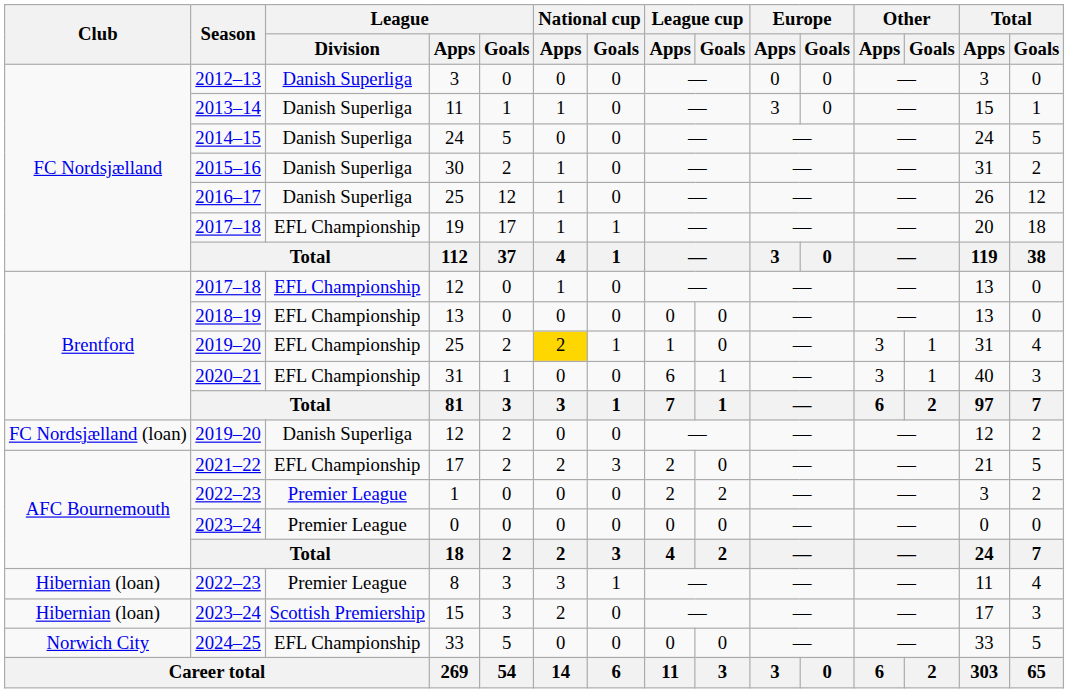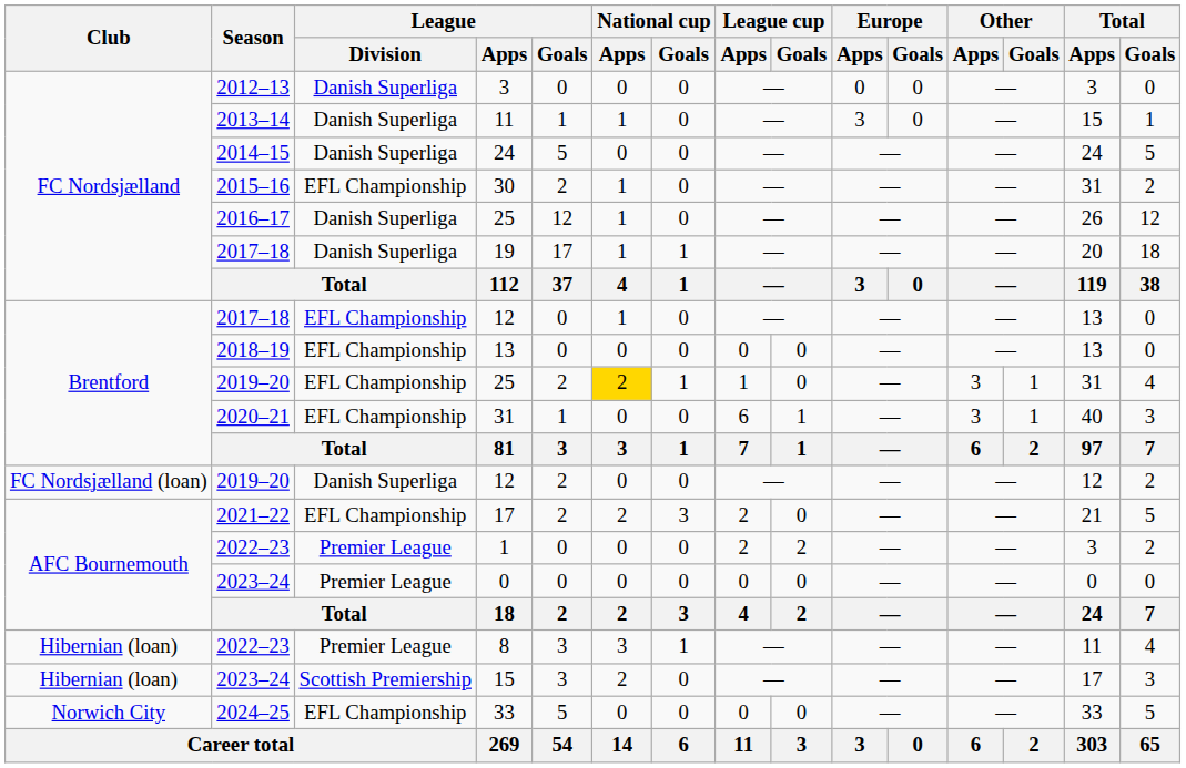30 | League / Division: Danish Superliga -> EFL Championship
19 | League / Division: EFL Championship -> Danish Superliga
